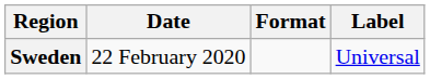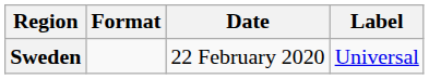columns swapped: Date <-> Format
